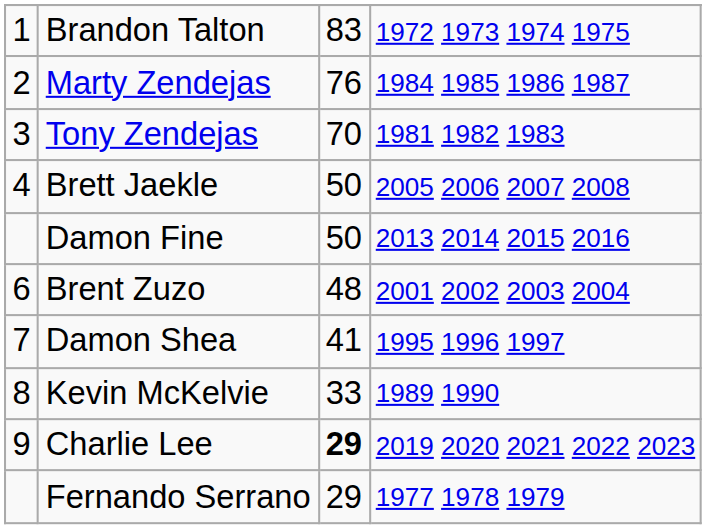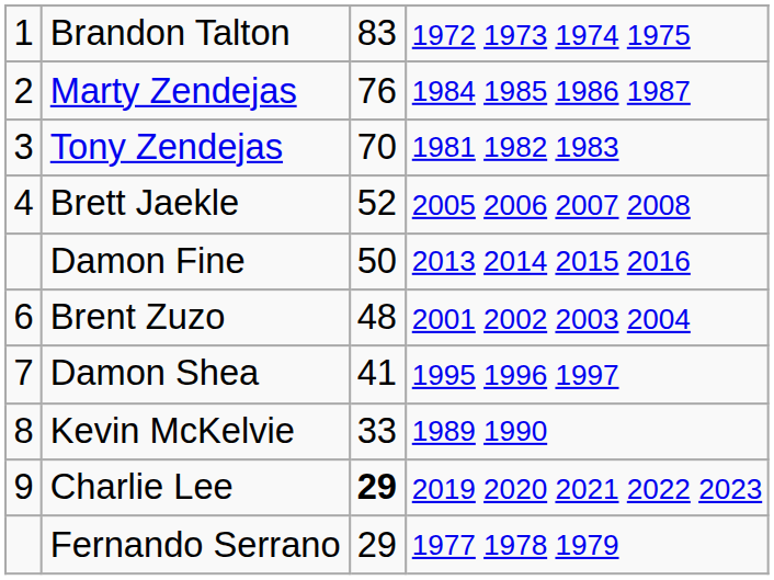Brett Jaekle | column 3: 50 -> 52
